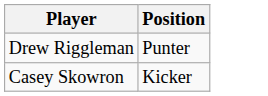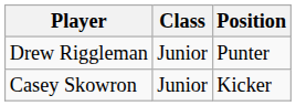+ column: Class | Junior | Junior
